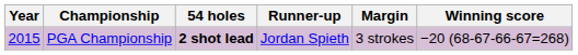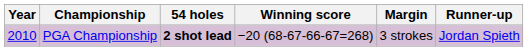columns swapped: Winning score <-> Runner-up
PGA Championship | Year: 2015 -> 2010
